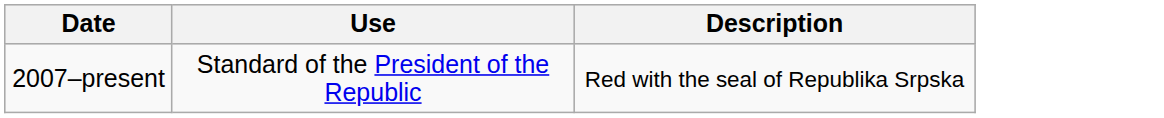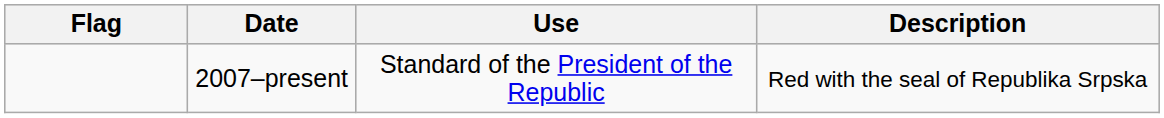+ column: Flag
